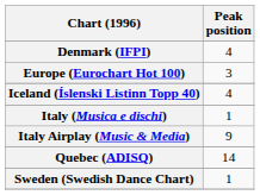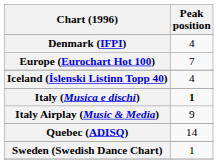Europe (Eurochart Hot 100) | Peak position: 3 -> 7
Italy (Musica e dischi) | Peak position: normal -> bold
